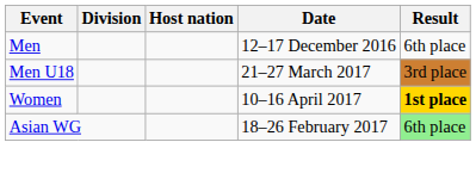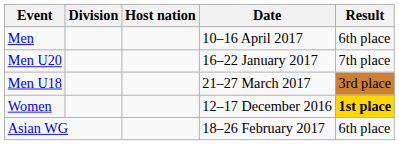Men | Date: 12–17 December 2016 -> 10–16 April 2017
+ row: Men U20 | 16–22 January 2017 | 7th place
Women | Date: 10–16 April 2017 -> 12–17 December 2016
Asian WG | Result: lightgreen background -> no background
